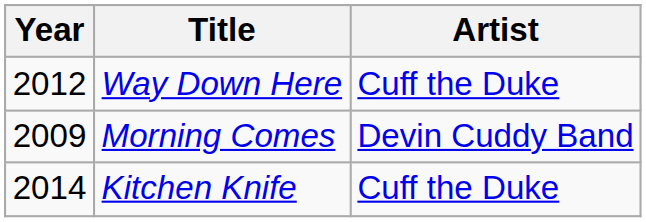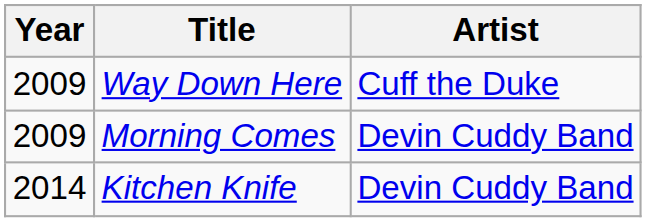Way Down Here | Year: 2012 -> 2009
Kitchen Knife | Artist: Cuff the Duke -> Devin Cuddy Band
